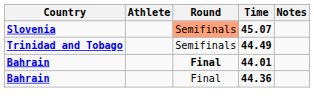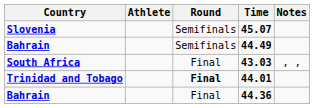45.07 | Round: lightsalmon background -> no background
44.49 | Country: Trinidad and Tobago -> Bahrain
+ row: South Africa | Final | 43.03 | , ,
44.01 | Country: Bahrain -> Trinidad and Tobago
